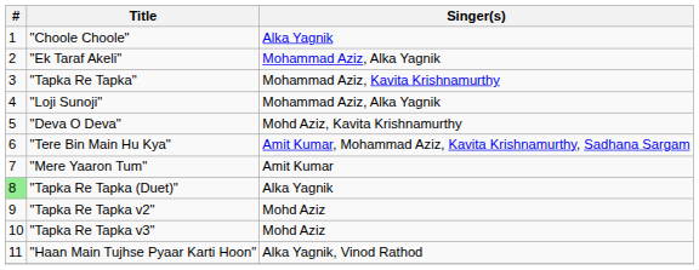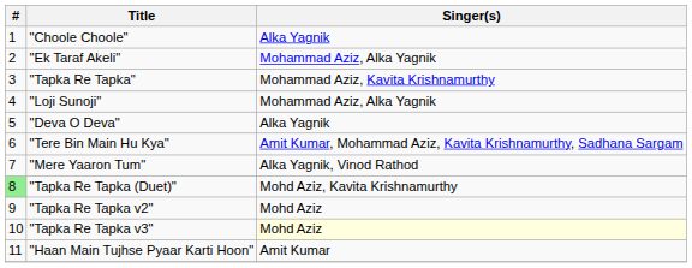"Deva O Deva" | Singer(s): Mohd Aziz, Kavita Krishnamurthy -> Alka Yagnik
"Mere Yaaron Tum" | Singer(s): Amit Kumar -> Alka Yagnik, Vinod Rathod
"Tapka Re Tapka (Duet)" | Singer(s): Alka Yagnik -> Mohd Aziz, Kavita Krishnamurthy
"Tapka Re Tapka v3" | Singer(s): no background -> lightyellow background
"Haan Main Tujhse Pyaar Karti Hoon" | Singer(s): Alka Yagnik, Vinod Rathod -> Amit Kumar
